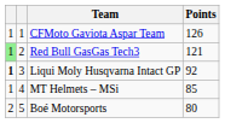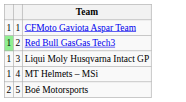- column: Points | 126 | 121 | 92 | 85 | 80
Liqui Moly Husqvarna Intact GP | column 1: bold -> normal
